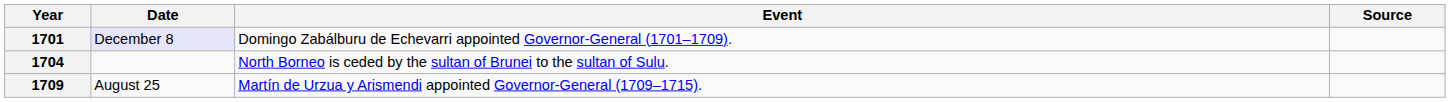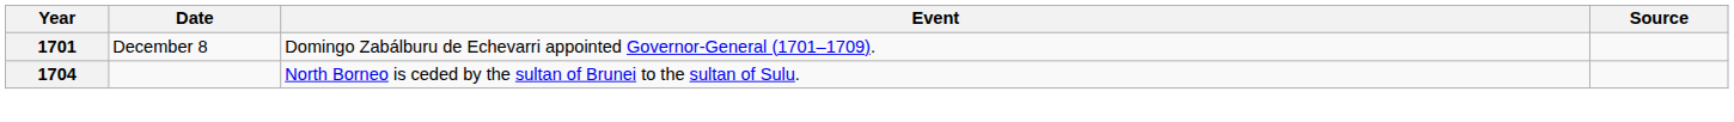1701 | Date: lavender background -> no background
- row: 1709 | August 25 | Martín de Urzua y Arismendi appointed Governor-General (1709–1715).
